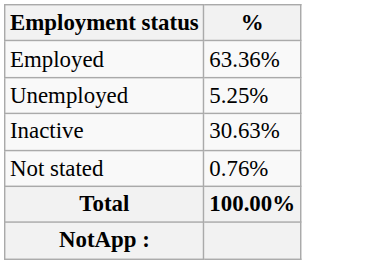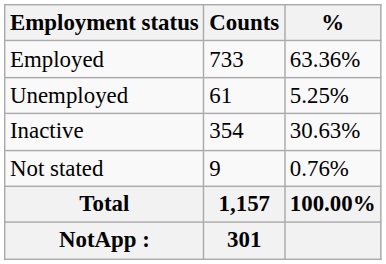+ column: Counts | 733 | 61 | 354 | 9 | 1,157 | 301
